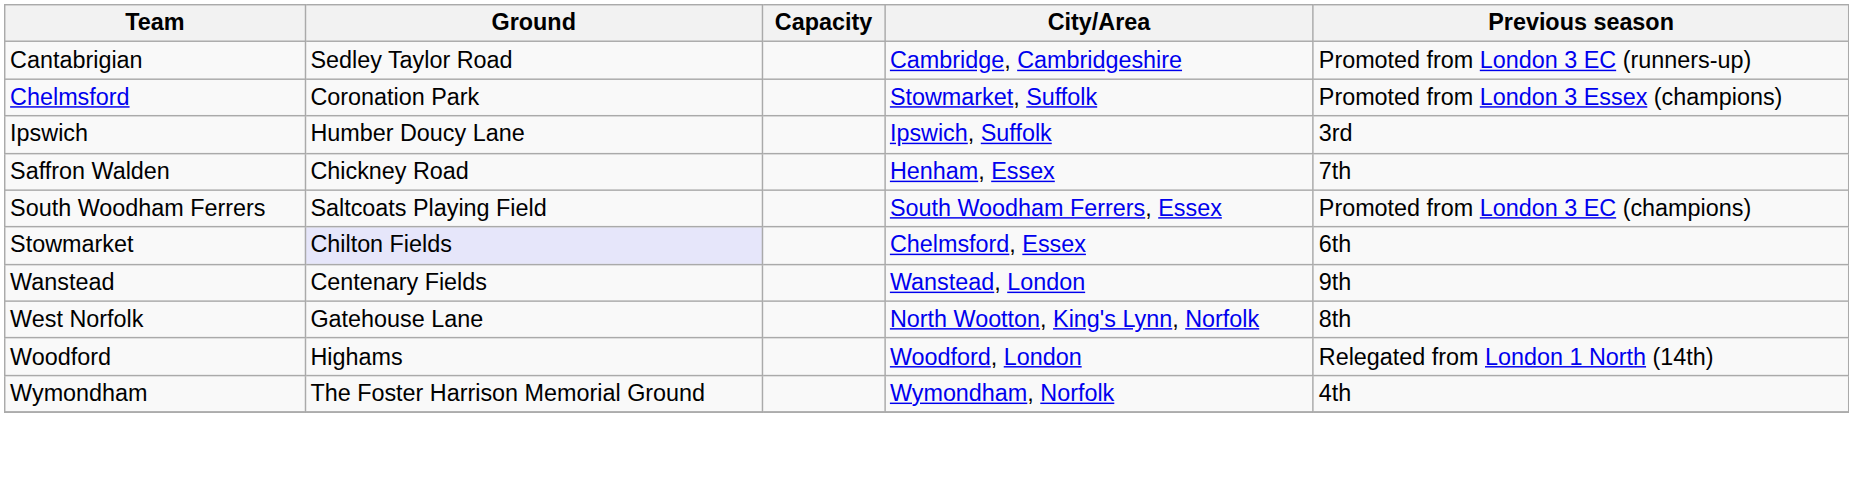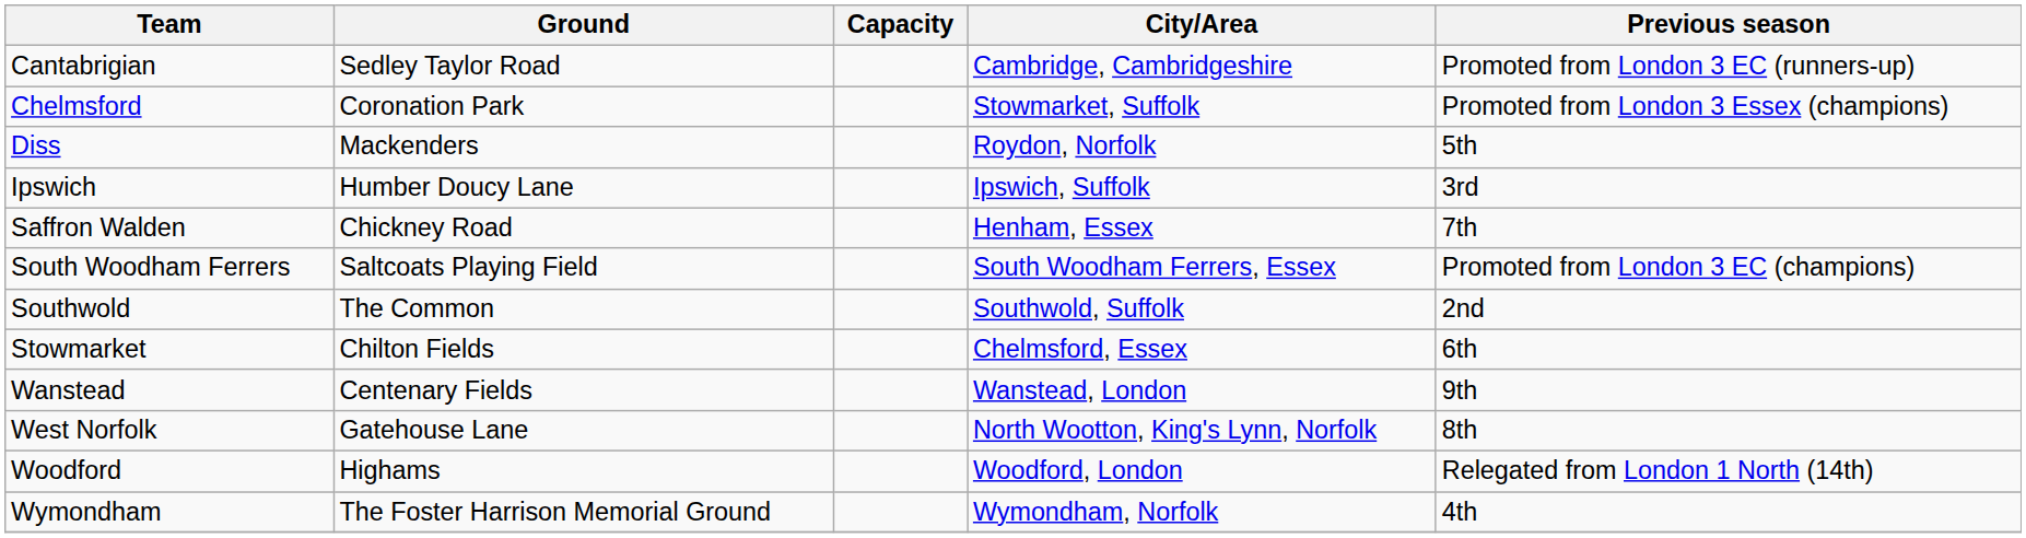+ row: Diss | Mackenders | Roydon, Norfolk | 5th
+ row: Southwold | The Common | Southwold, Suffolk | 2nd
Stowmarket | Ground: lavender background -> no background
